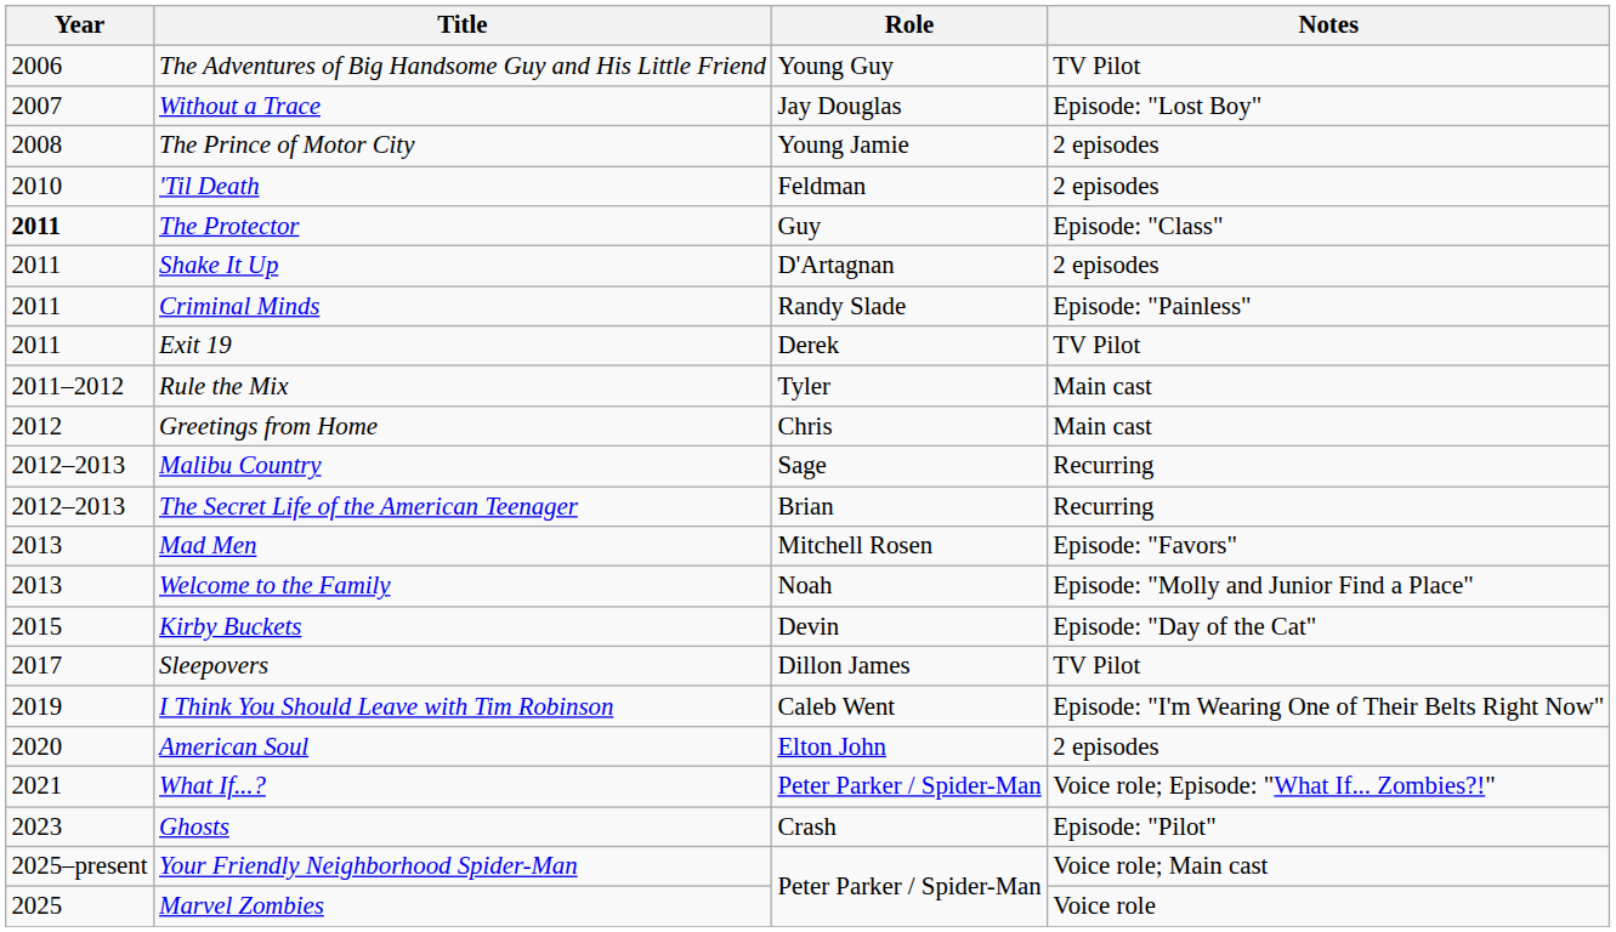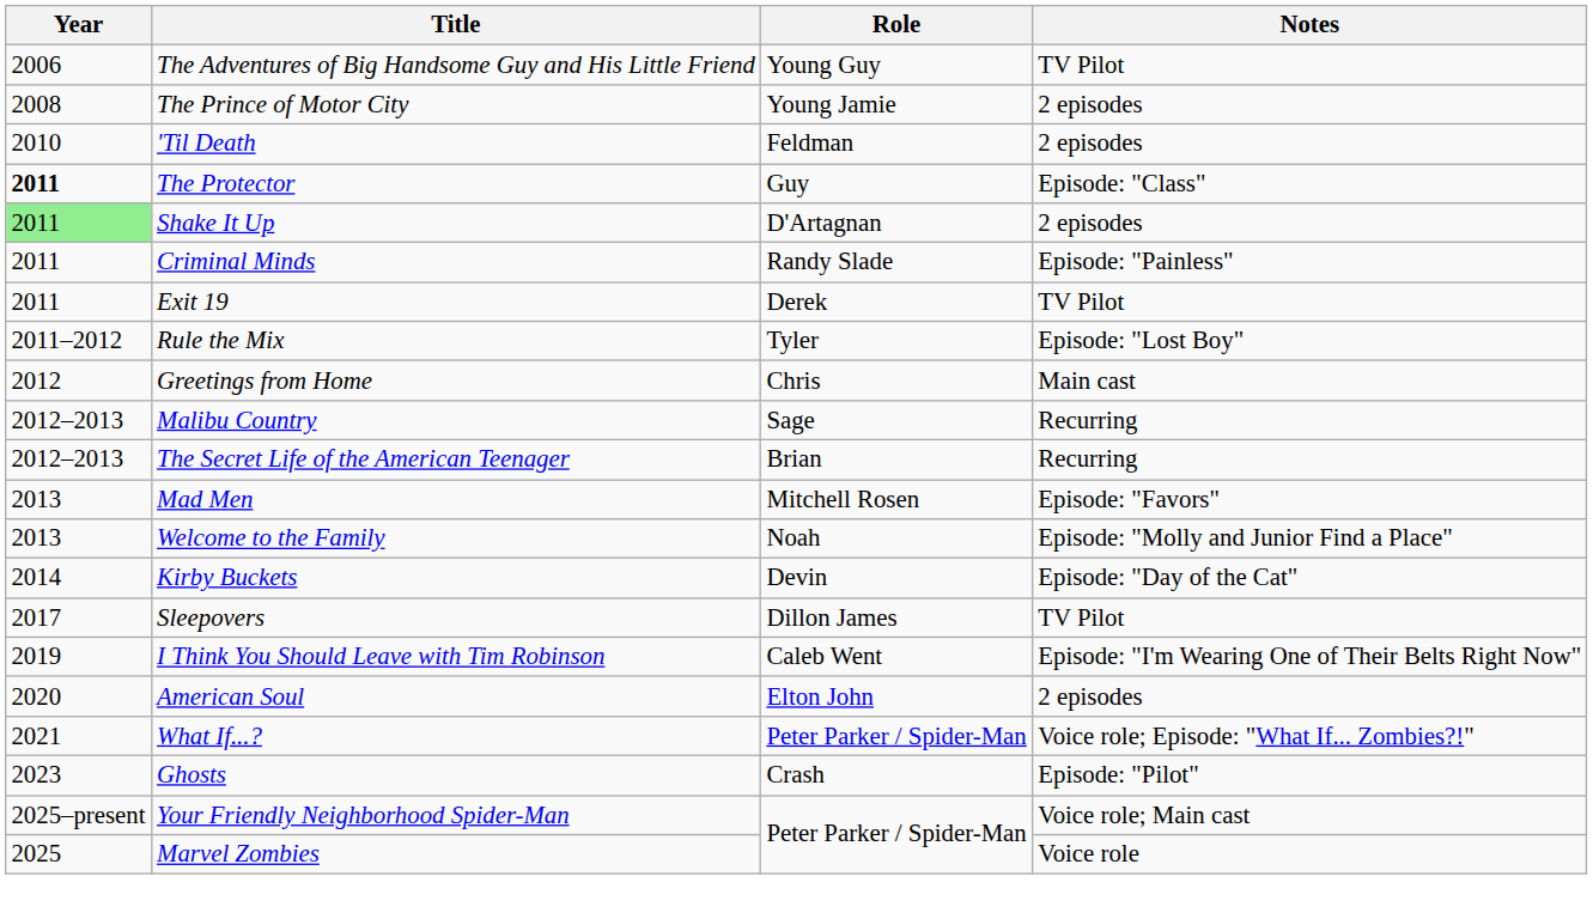- row: 2007 | Without a Trace | Jay Douglas | Episode: "Lost Boy"
Shake It Up | Year: no background -> lightgreen background
Rule the Mix | Notes: Main cast -> Episode: "Lost Boy"
Kirby Buckets | Year: 2015 -> 2014
